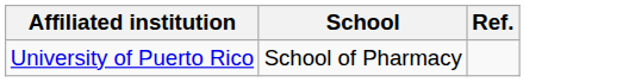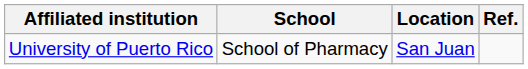+ column: Location | San Juan
